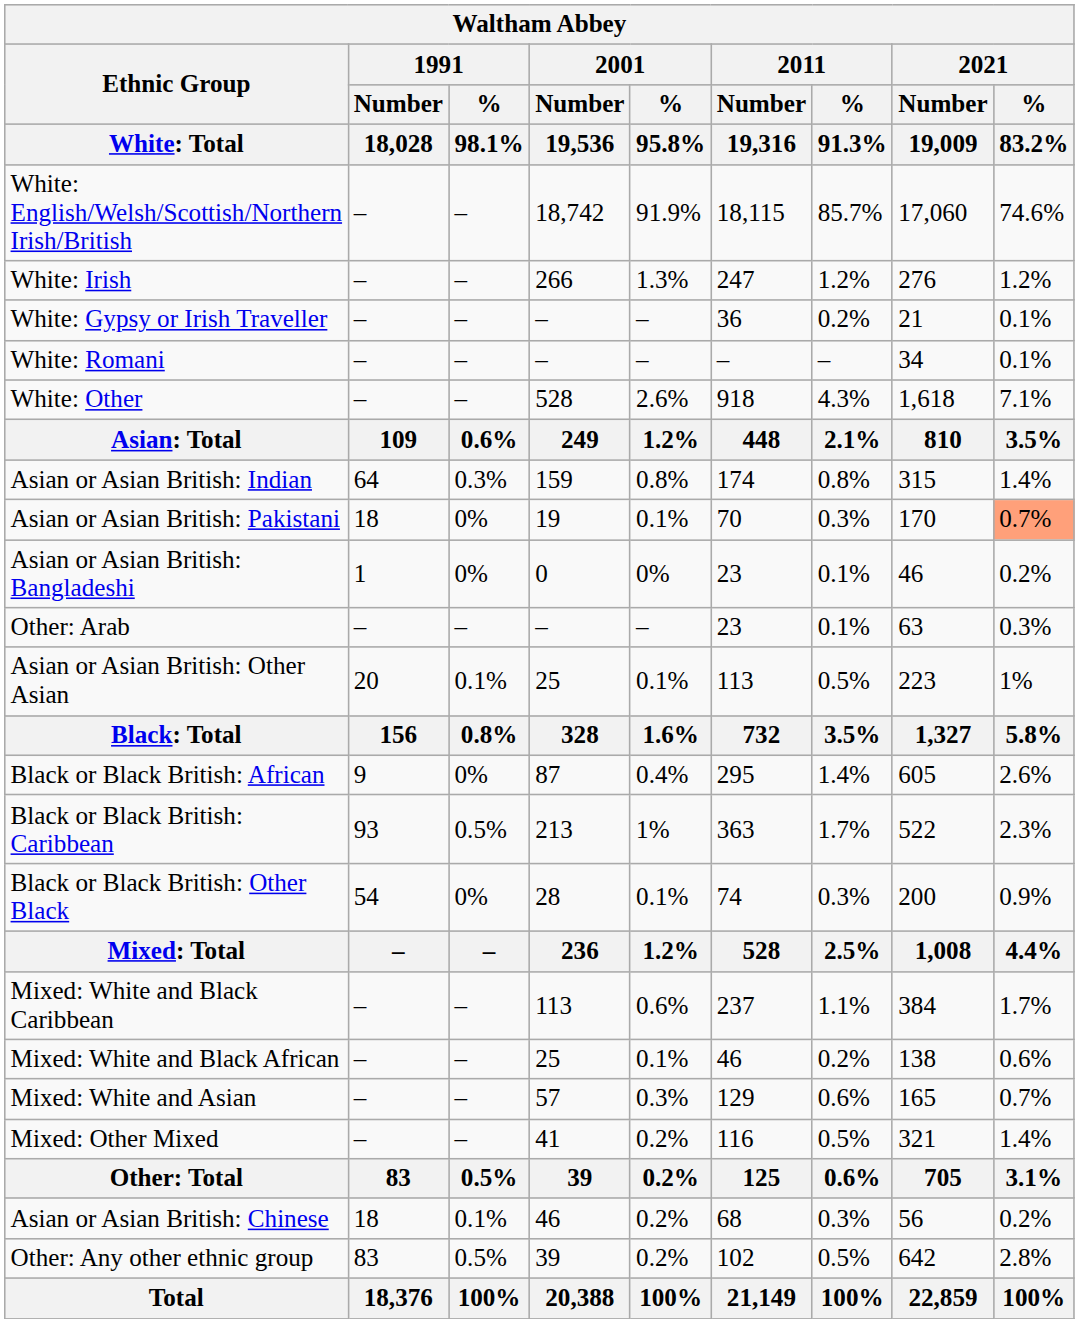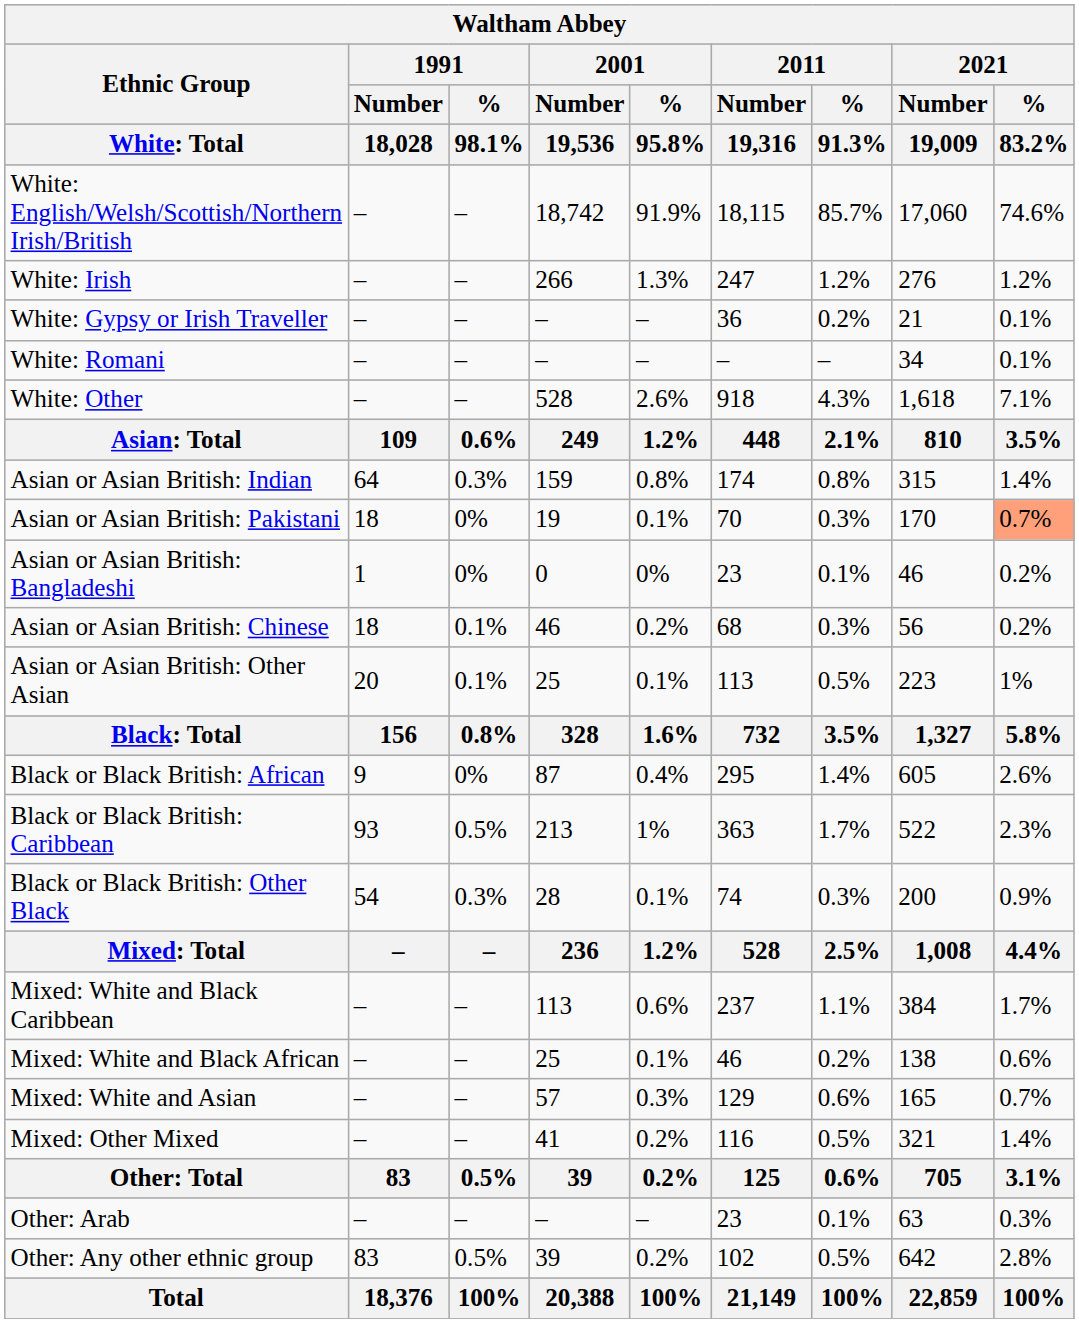rows swapped: Asian or Asian British: Chinese <-> Other: Arab
Black or Black British: Other Black | 1991 / % / 98.1%: 0% -> 0.3%
